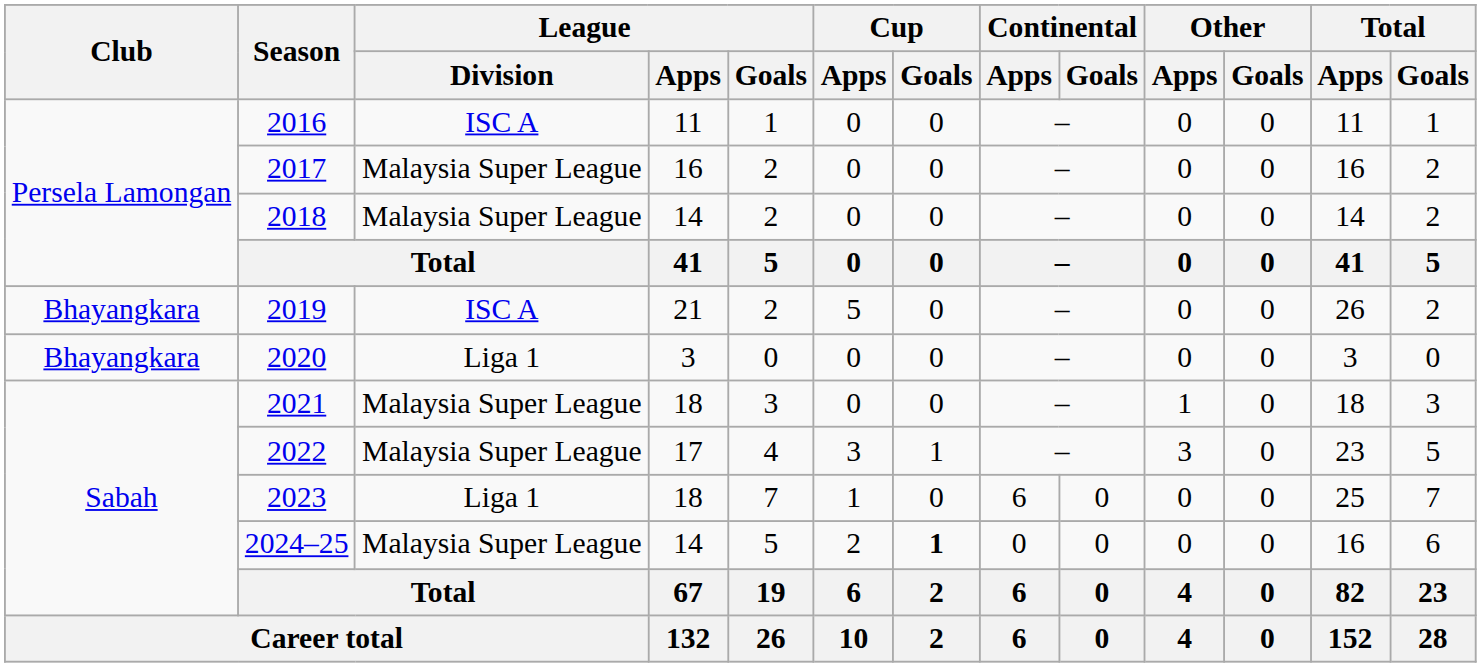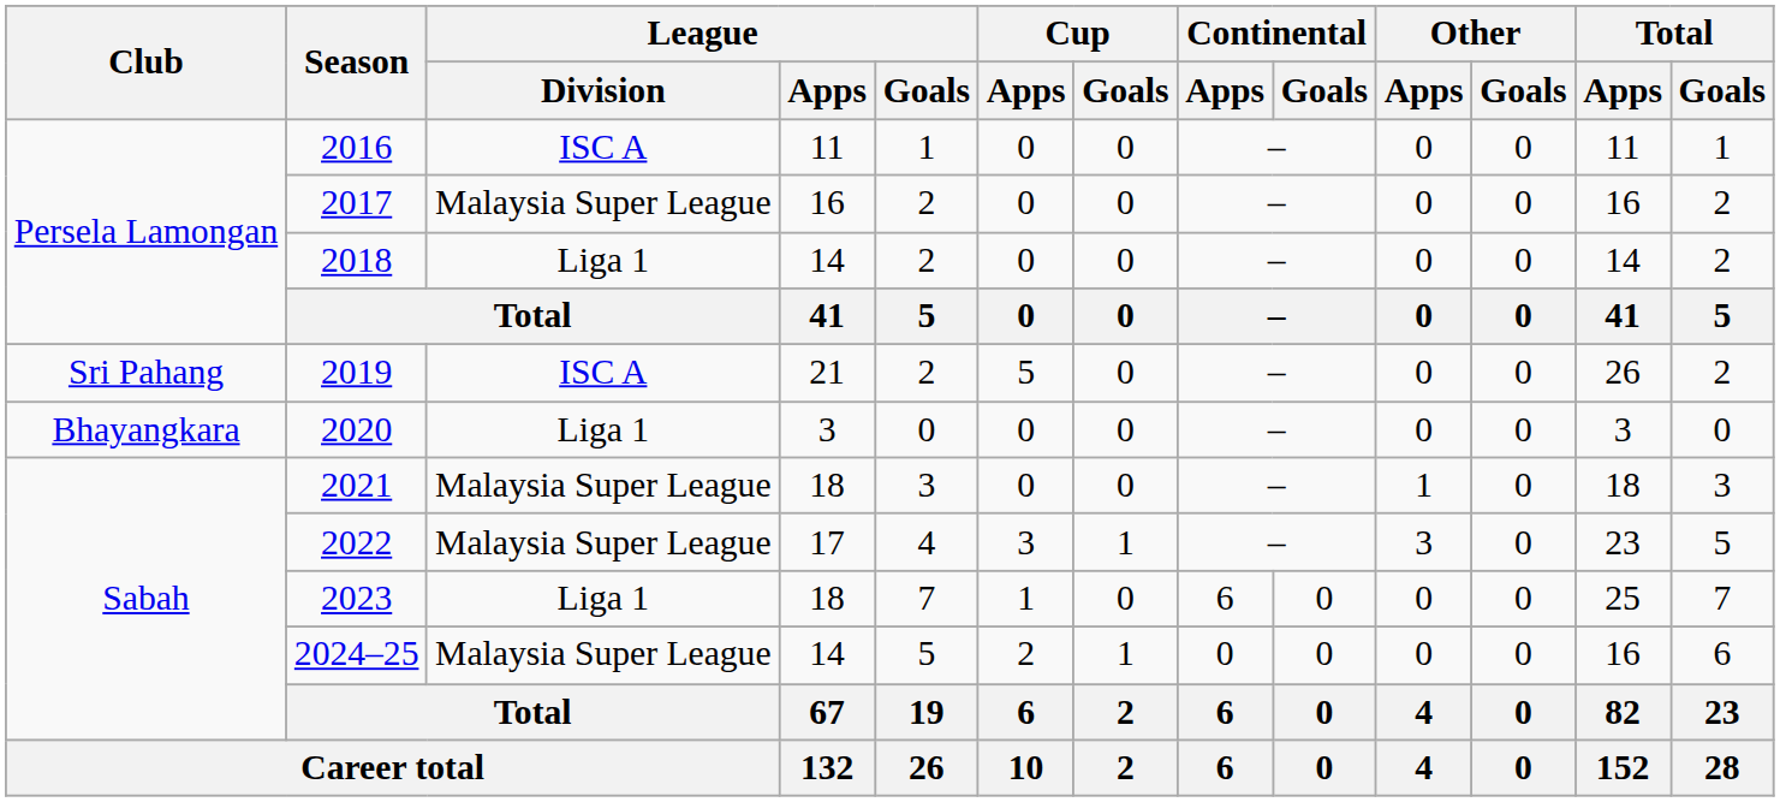2018 | League / Division: Malaysia Super League -> Liga 1
2019 | Club: Bhayangkara -> Sri Pahang
2024–25 | Cup / Goals: bold -> normal
